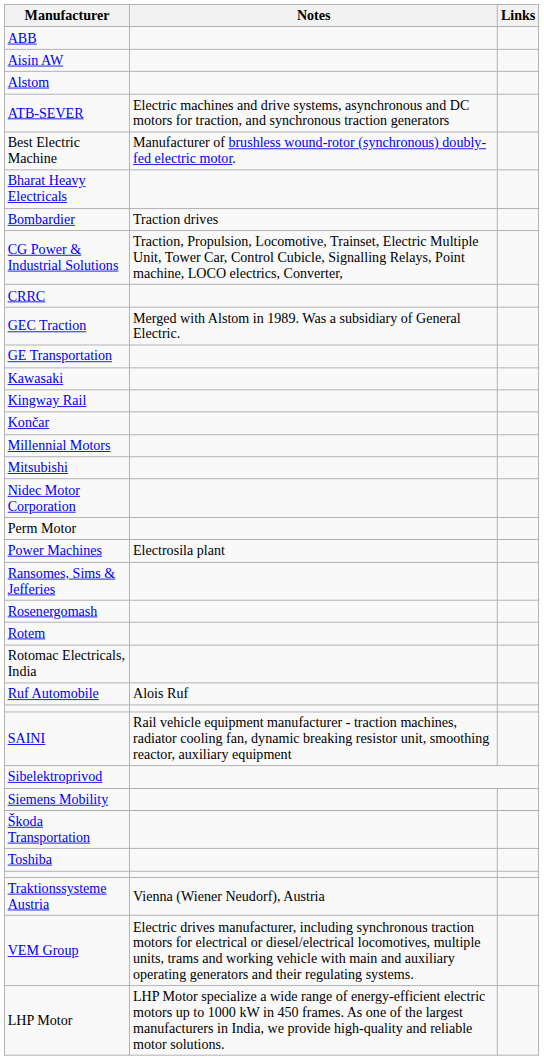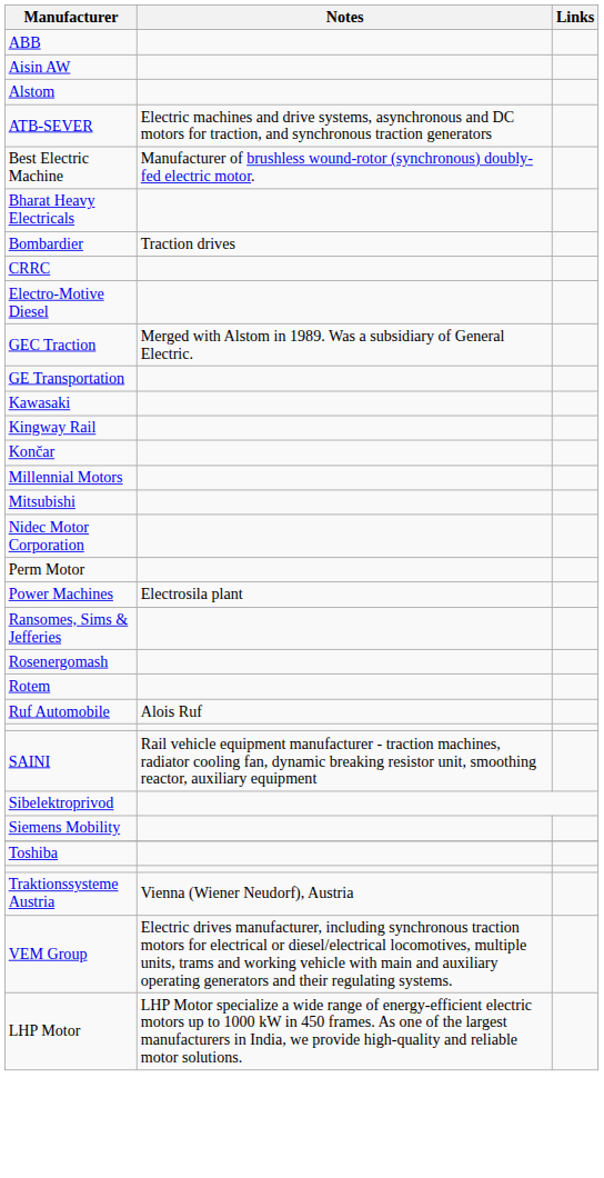- row: CG Power & Industrial Solutions | Traction, Propulsion, Locomotive, Trainset, Electric Multiple Unit, Tower Car, Control Cubicle, Signalling Relays, Point machine, LOCO electrics, Converter,
+ row: Electro-Motive Diesel
- row: Rotomac Electricals, India
- row: Škoda Transportation
